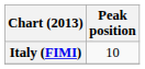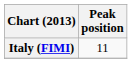Italy (FIMI) | Peak position: 10 -> 11
